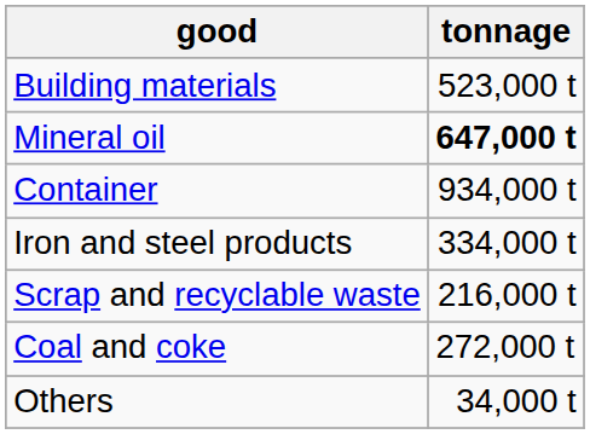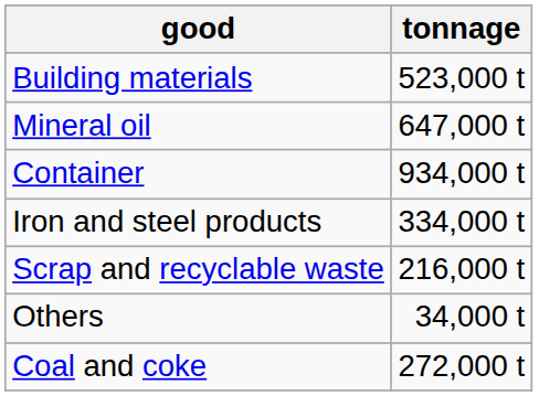Mineral oil | tonnage: bold -> normal
rows swapped: Coal and coke <-> Others
